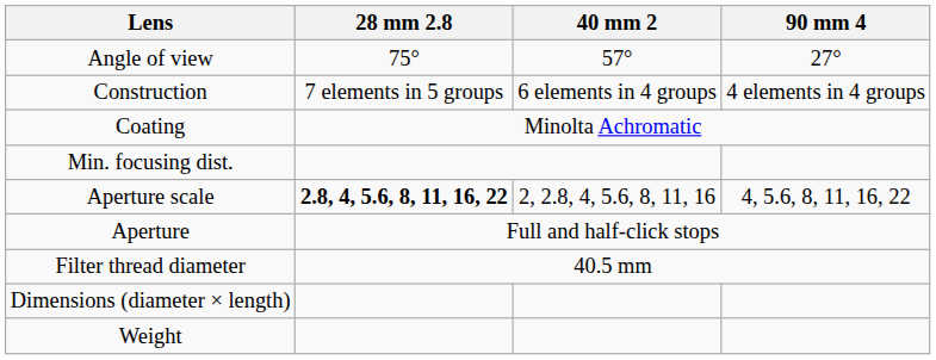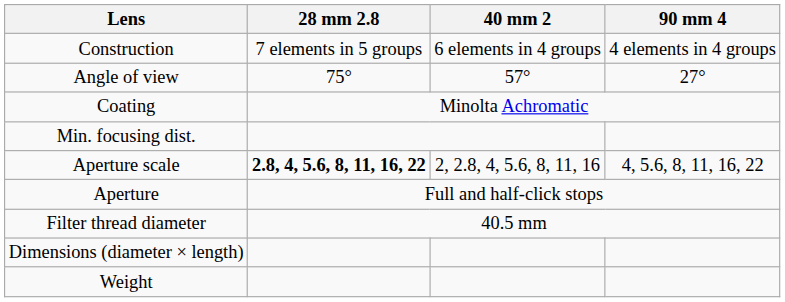rows swapped: Construction <-> Angle of view
